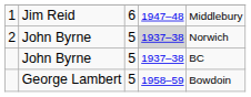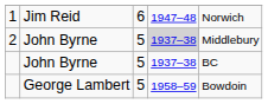1 | column 5: Middlebury -> Norwich
2 | column 5: Norwich -> Middlebury
